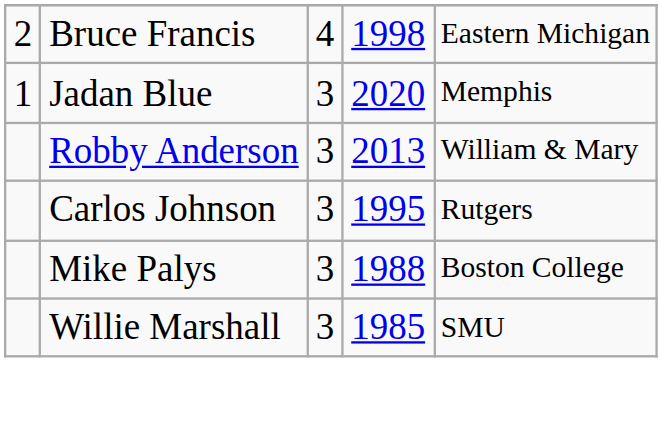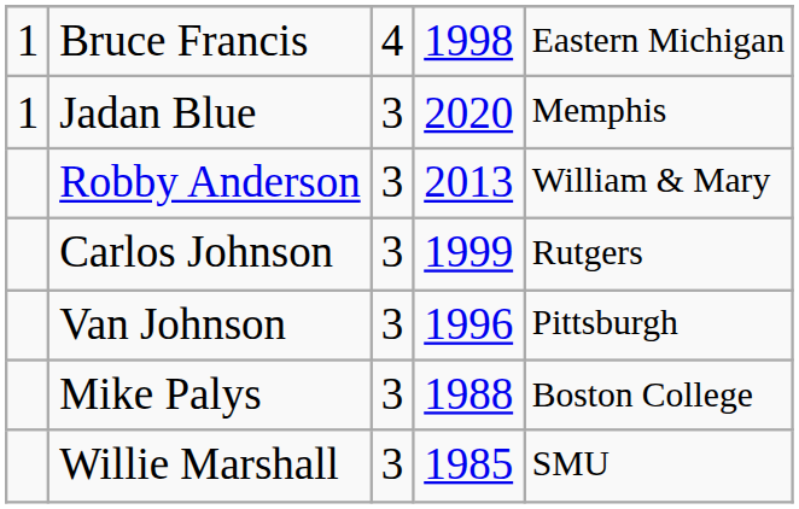Bruce Francis | column 1: 2 -> 1
Carlos Johnson | column 4: 1995 -> 1999
+ row: Van Johnson | 3 | 1996 | Pittsburgh
